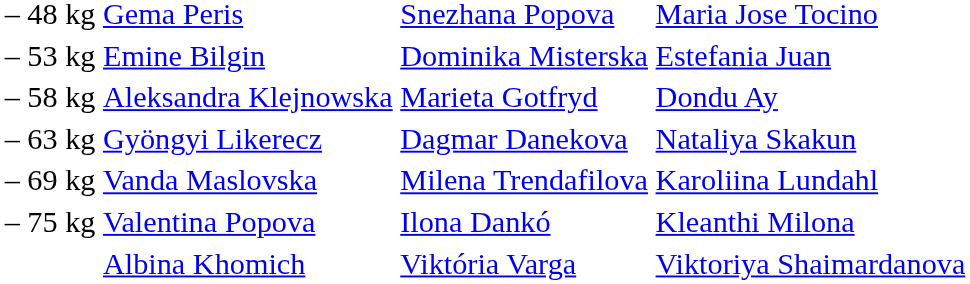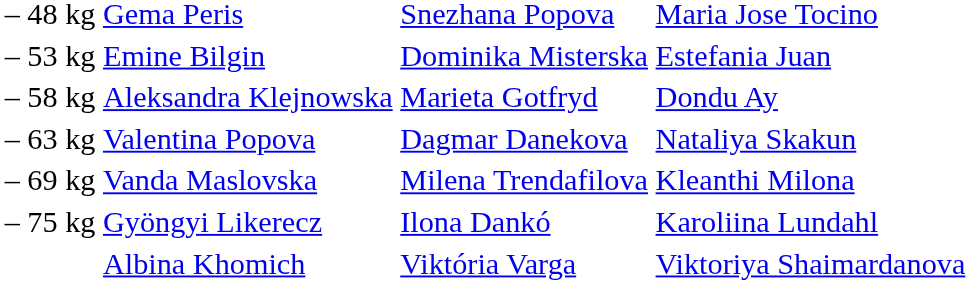– 63 kg | column 2: Gyöngyi Likerecz -> Valentina Popova
– 69 kg | column 4: Karoliina Lundahl -> Kleanthi Milona
– 75 kg | column 2: Valentina Popova -> Gyöngyi Likerecz
– 75 kg | column 4: Kleanthi Milona -> Karoliina Lundahl
